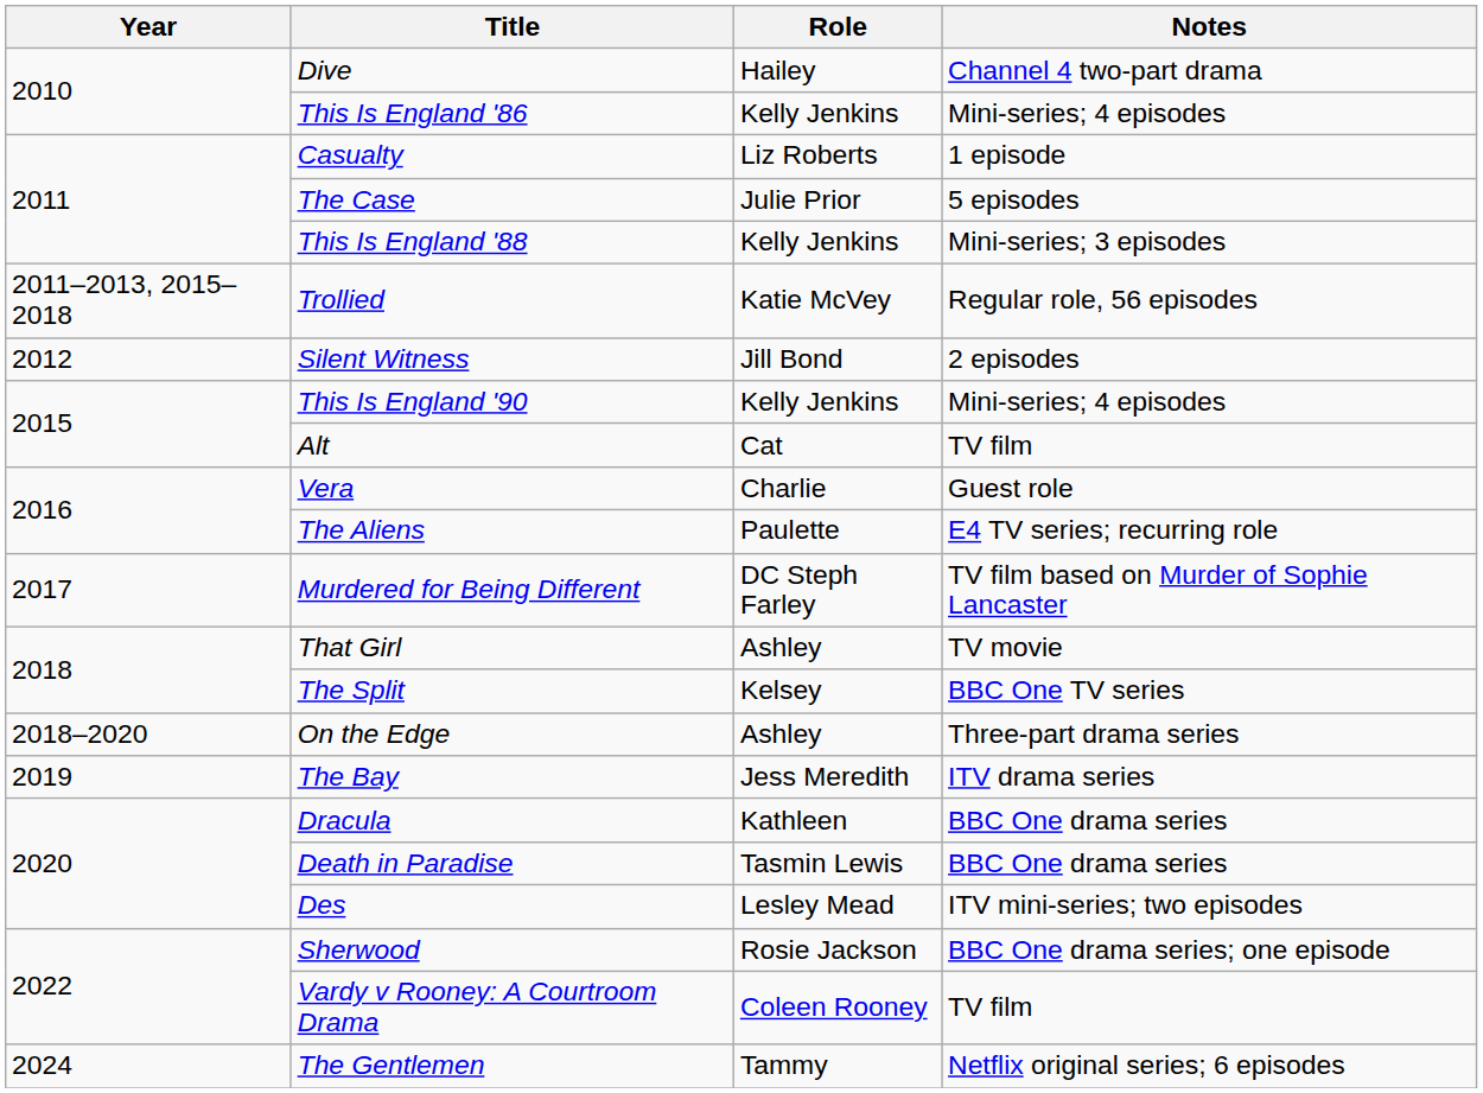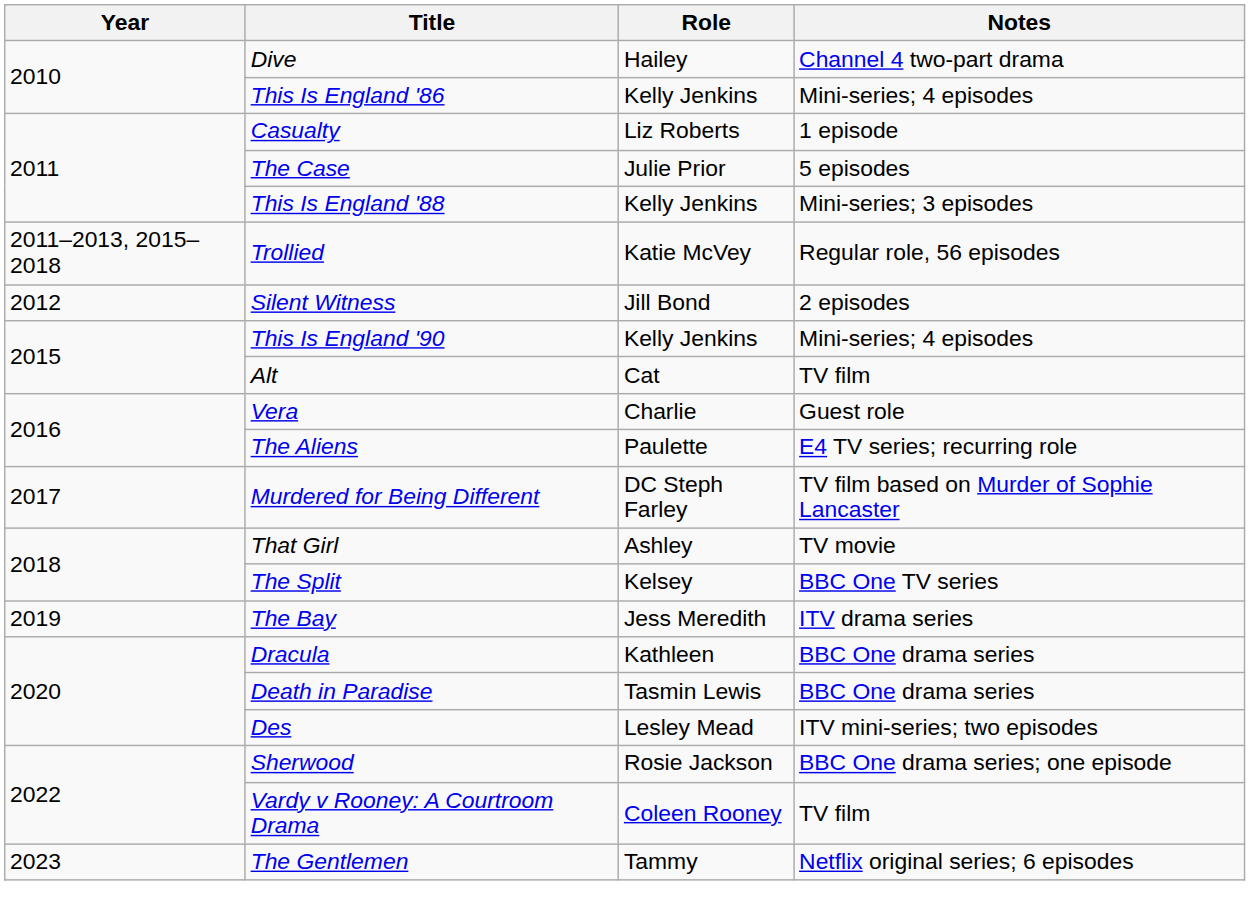- row: 2018–2020 | On the Edge | Ashley | Three-part drama series
The Gentlemen | Year: 2024 -> 2023
